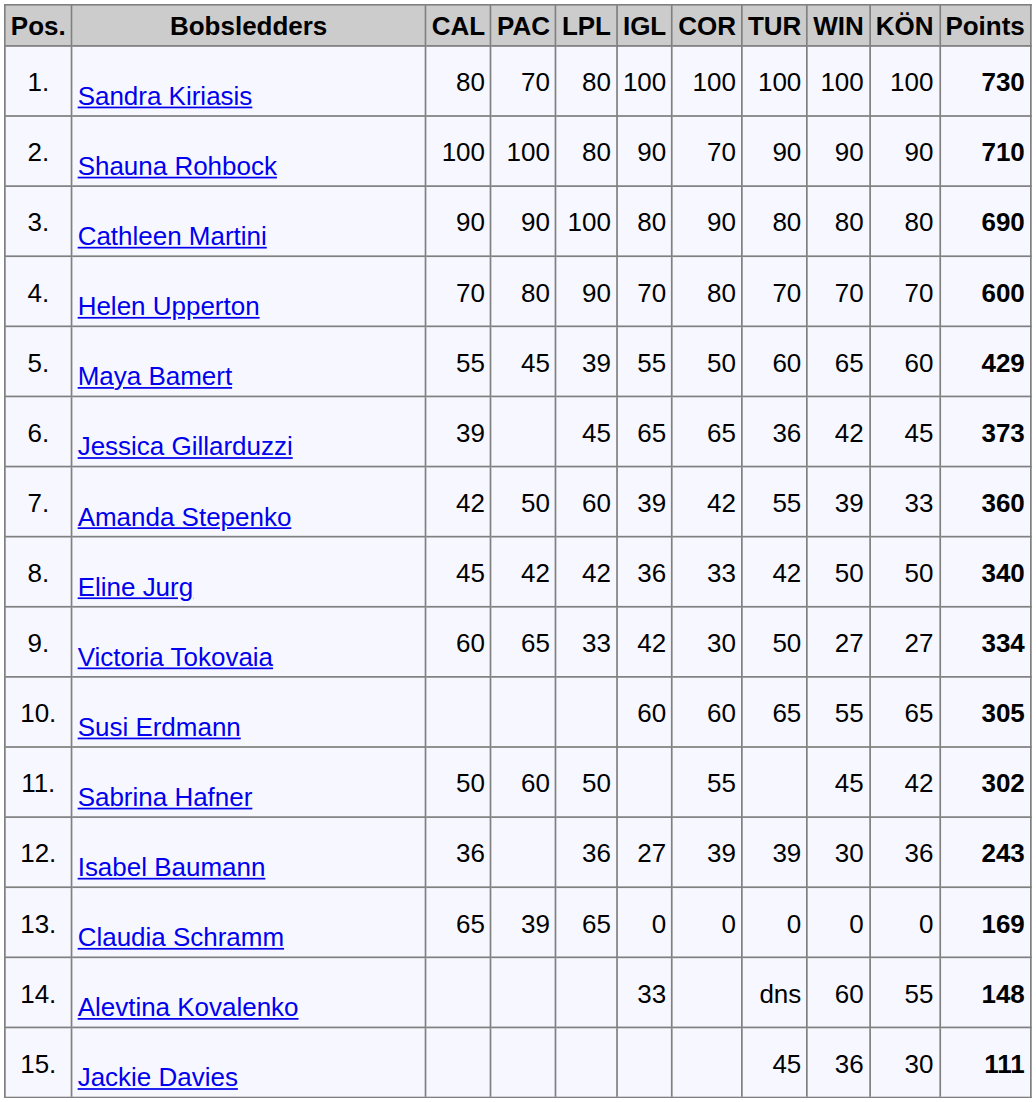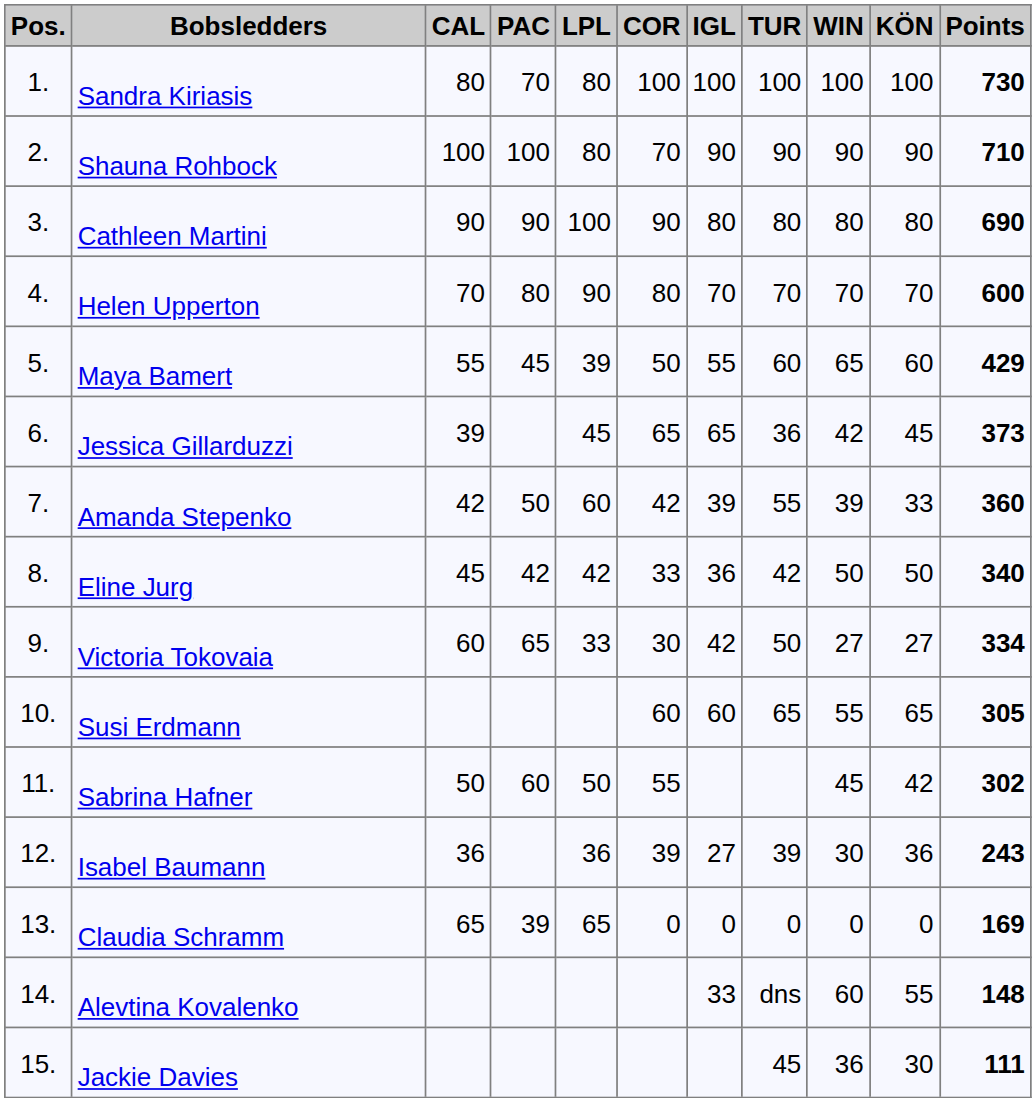columns swapped: COR <-> IGL
